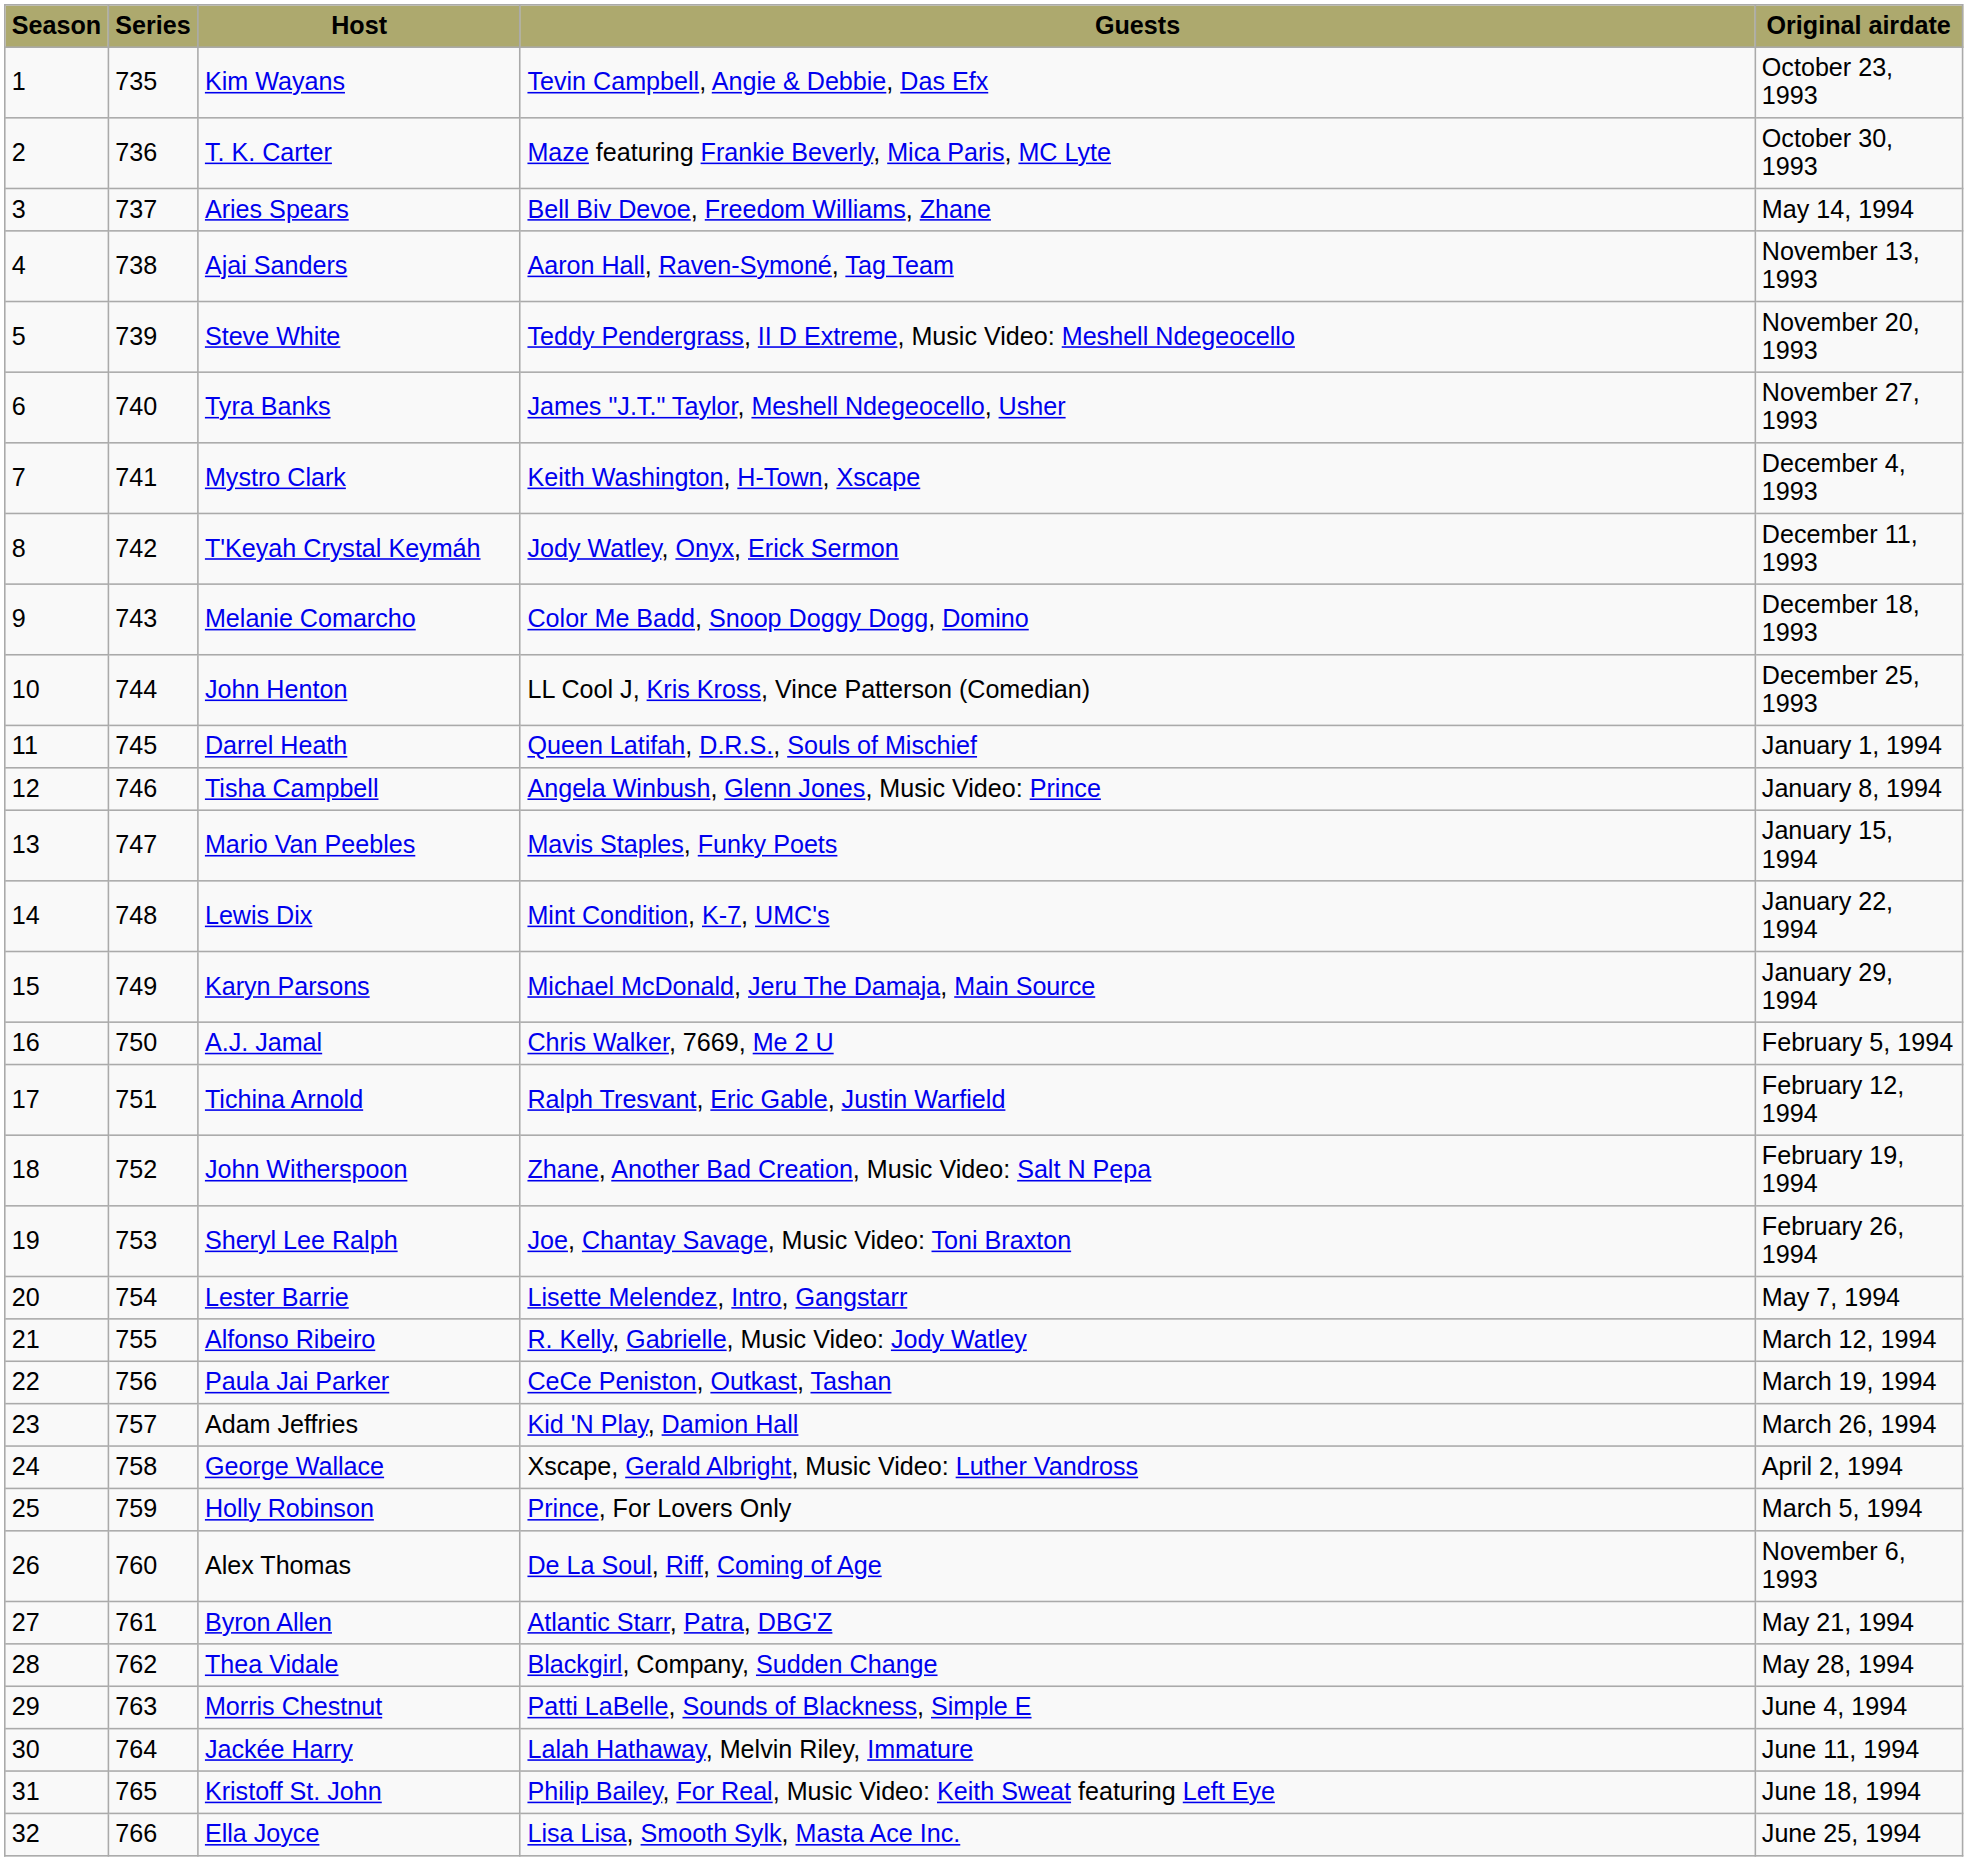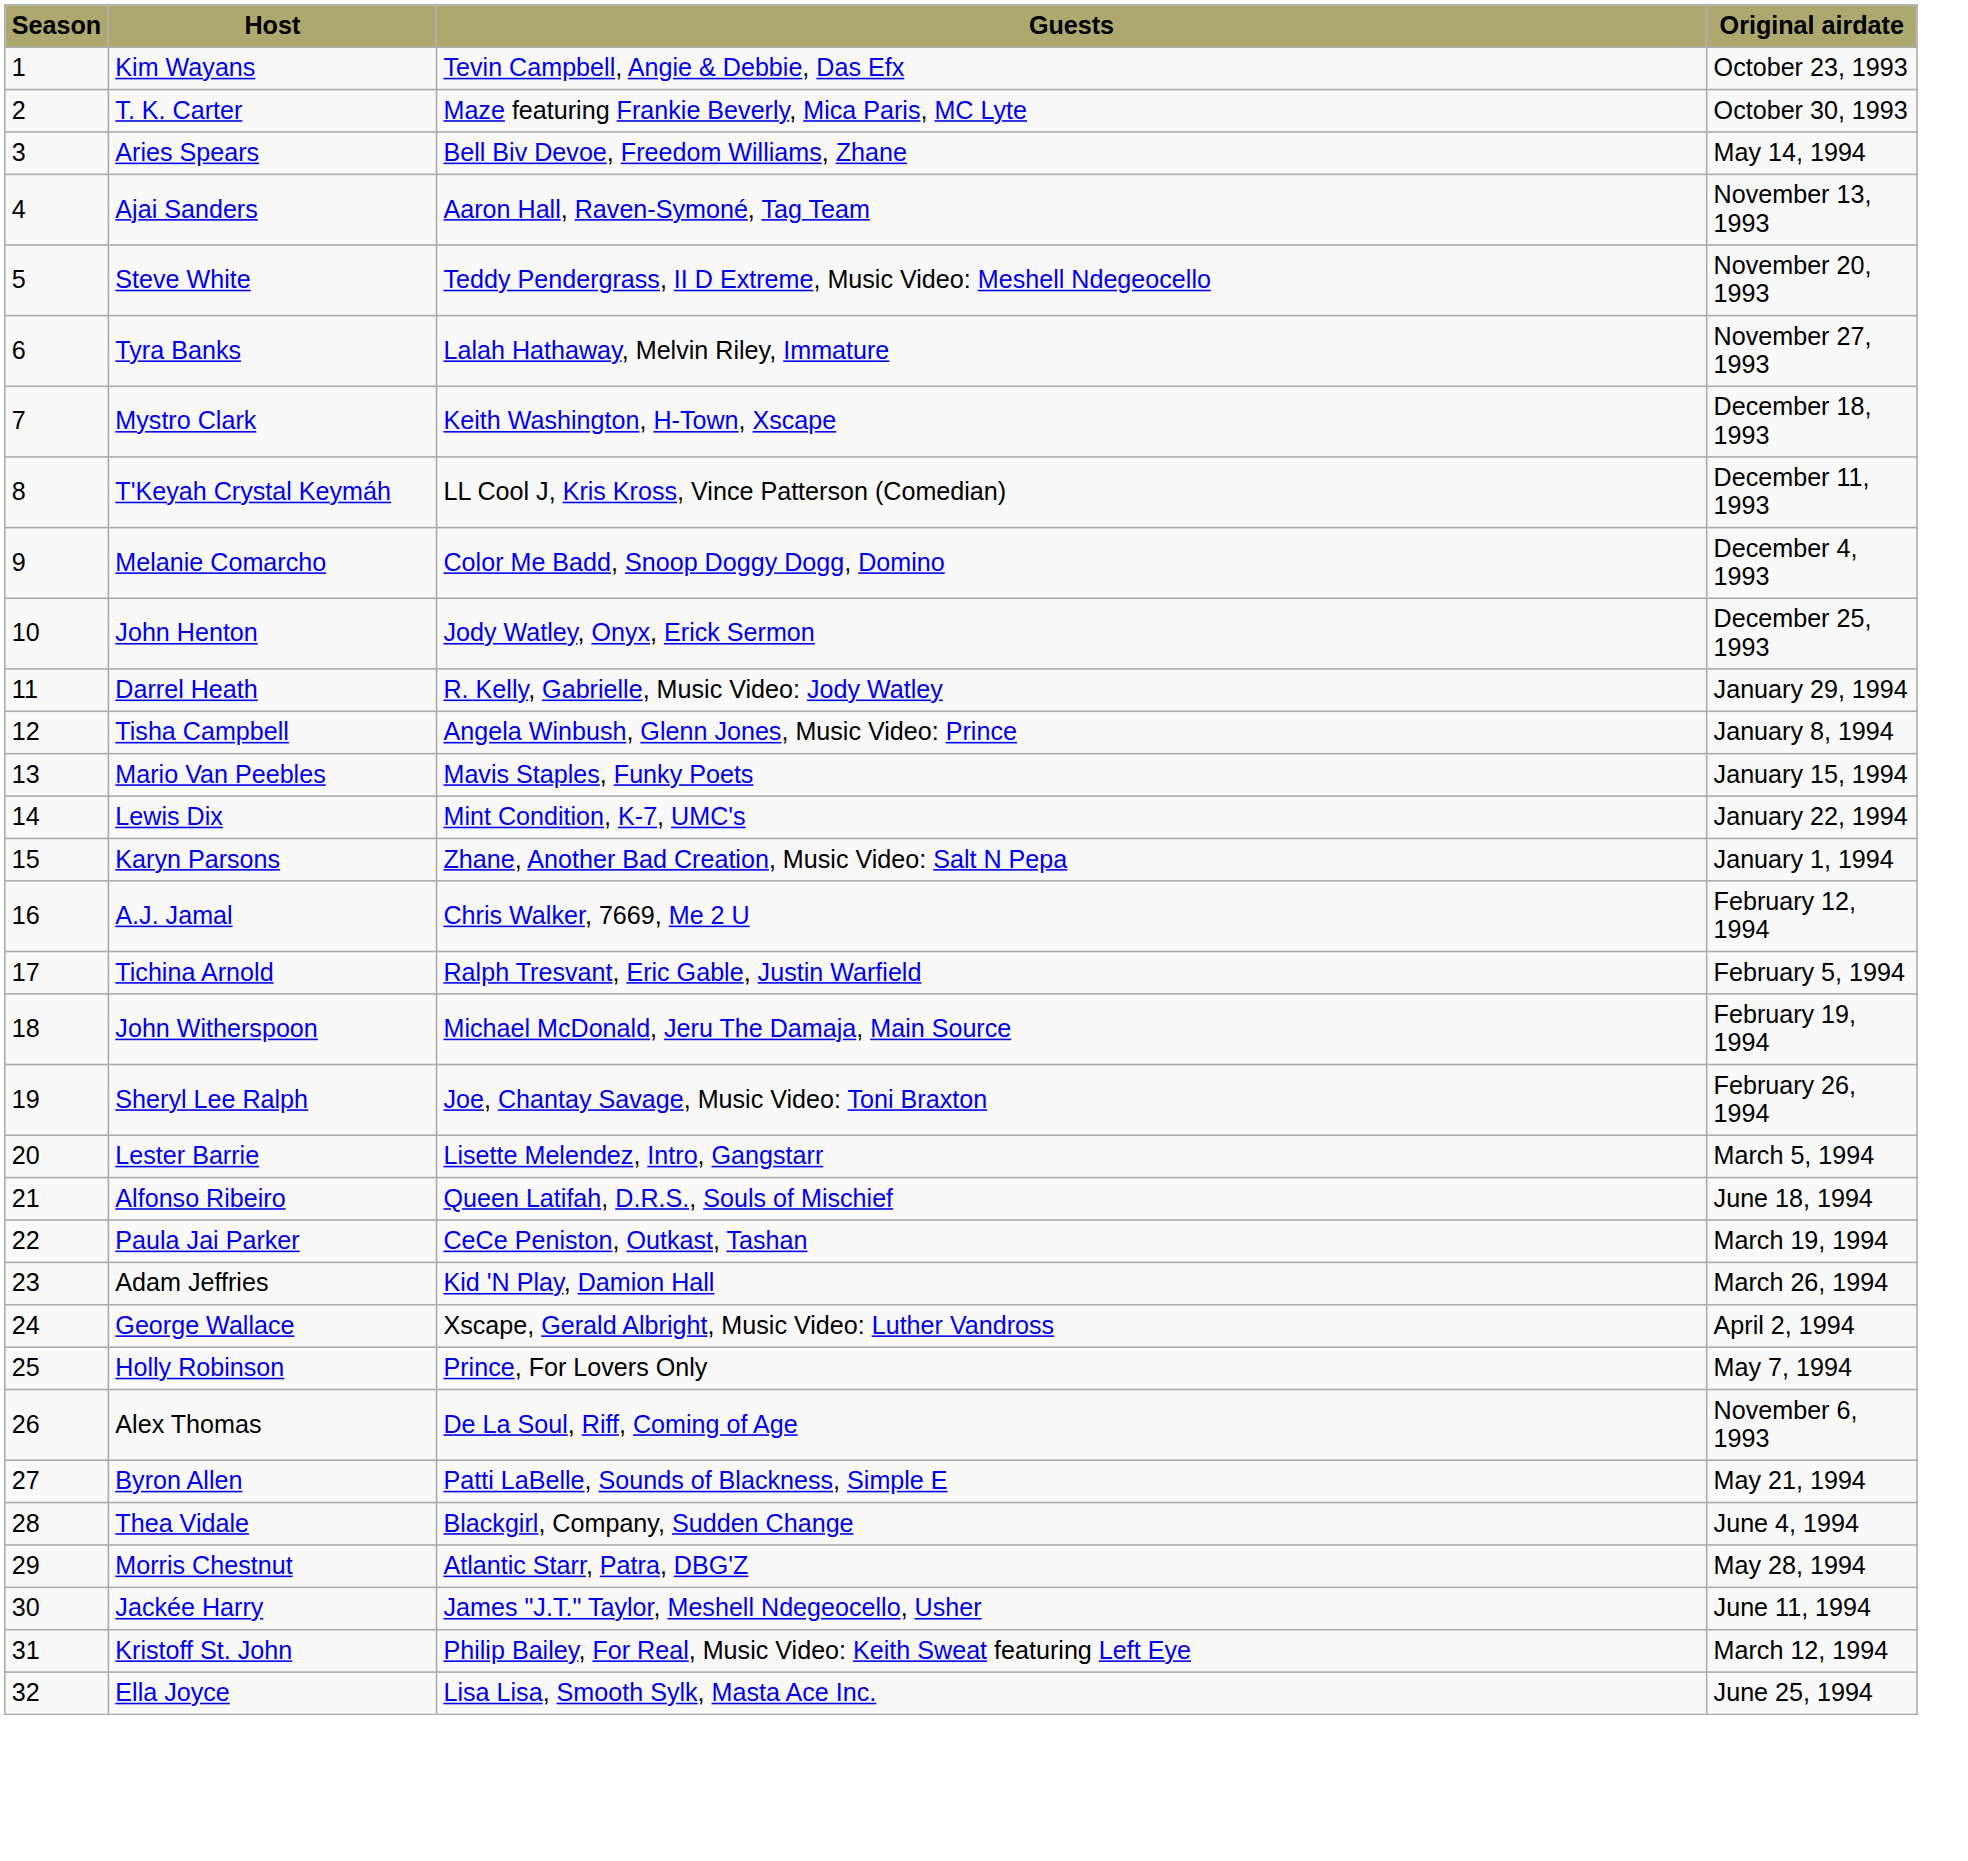- column: Series | 735 | 736 | 737 | 738 | 739 | 740 | 741 | 742 | 743 | 744 | 745 | 746 | 747 | 748 | 749 | 750 | 751 | 752 | 753 | 754 | 755 | 756 | 757 | 758 | 759 | 760 | 761 | 762 | 763 | 764 | 765 | 766
Tyra Banks | Guests: James "J.T." Taylor, Meshell Ndegeocello, Usher -> Lalah Hathaway, Melvin Riley, Immature
Mystro Clark | Original airdate: December 4, 1993 -> December 18, 1993
T'Keyah Crystal Keymáh | Guests: Jody Watley, Onyx, Erick Sermon -> LL Cool J, Kris Kross, Vince Patterson (Comedian)
Melanie Comarcho | Original airdate: December 18, 1993 -> December 4, 1993
John Henton | Guests: LL Cool J, Kris Kross, Vince Patterson (Comedian) -> Jody Watley, Onyx, Erick Sermon
Darrel Heath | Guests: Queen Latifah, D.R.S., Souls of Mischief -> R. Kelly, Gabrielle, Music Video: Jody Watley
Darrel Heath | Original airdate: January 1, 1994 -> January 29, 1994
Karyn Parsons | Guests: Michael McDonald, Jeru The Damaja, Main Source -> Zhane, Another Bad Creation, Music Video: Salt N Pepa
Karyn Parsons | Original airdate: January 29, 1994 -> January 1, 1994
A.J. Jamal | Original airdate: February 5, 1994 -> February 12, 1994
Tichina Arnold | Original airdate: February 12, 1994 -> February 5, 1994
John Witherspoon | Guests: Zhane, Another Bad Creation, Music Video: Salt N Pepa -> Michael McDonald, Jeru The Damaja, Main Source
Lester Barrie | Original airdate: May 7, 1994 -> March 5, 1994
Alfonso Ribeiro | Guests: R. Kelly, Gabrielle, Music Video: Jody Watley -> Queen Latifah, D.R.S., Souls of Mischief
Alfonso Ribeiro | Original airdate: March 12, 1994 -> June 18, 1994
Holly Robinson | Original airdate: March 5, 1994 -> May 7, 1994
Byron Allen | Guests: Atlantic Starr, Patra, DBG'Z -> Patti LaBelle, Sounds of Blackness, Simple E
Thea Vidale | Original airdate: May 28, 1994 -> June 4, 1994
Morris Chestnut | Guests: Patti LaBelle, Sounds of Blackness, Simple E -> Atlantic Starr, Patra, DBG'Z
Morris Chestnut | Original airdate: June 4, 1994 -> May 28, 1994
Jackée Harry | Guests: Lalah Hathaway, Melvin Riley, Immature -> James "J.T." Taylor, Meshell Ndegeocello, Usher
Kristoff St. John | Original airdate: June 18, 1994 -> March 12, 1994
